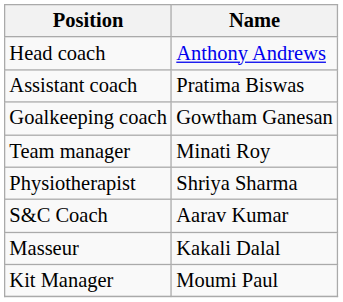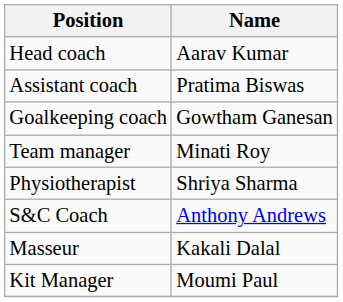Head coach | Name: Anthony Andrews -> Aarav Kumar
S&C Coach | Name: Aarav Kumar -> Anthony Andrews
